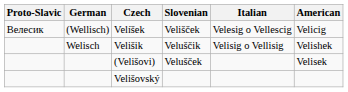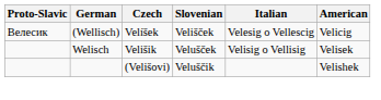Velišik | Slovenian: Veluščik -> Velušček
Velišik | American: Velishek -> Velisek
(Velišovi) | Slovenian: Velušček -> Veluščik
(Velišovi) | American: Velisek -> Velishek
- row: Velišovský
